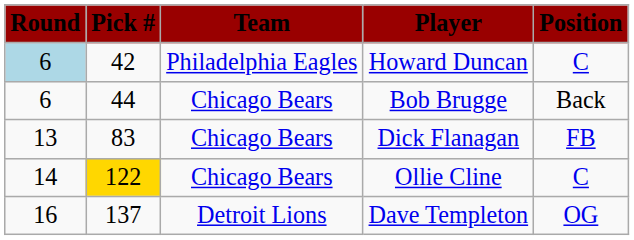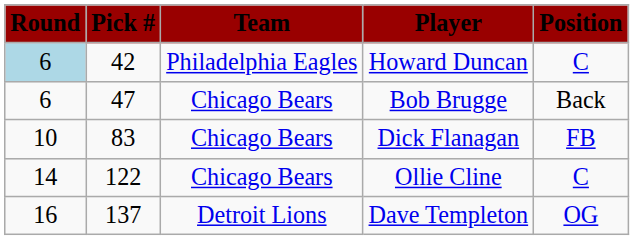Bob Brugge | Pick #: 44 -> 47
Dick Flanagan | Round: 13 -> 10
Ollie Cline | Pick #: gold background -> no background
